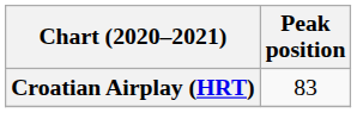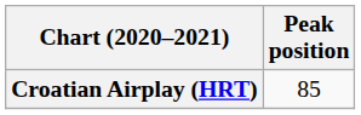Croatian Airplay (HRT) | Peak position: 83 -> 85
